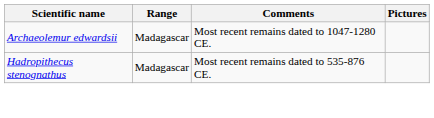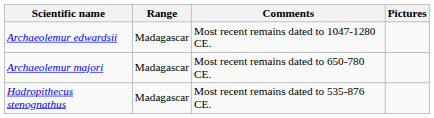+ row: Archaeolemur majori | Madagascar | Most recent remains dated to 650-780 CE.
